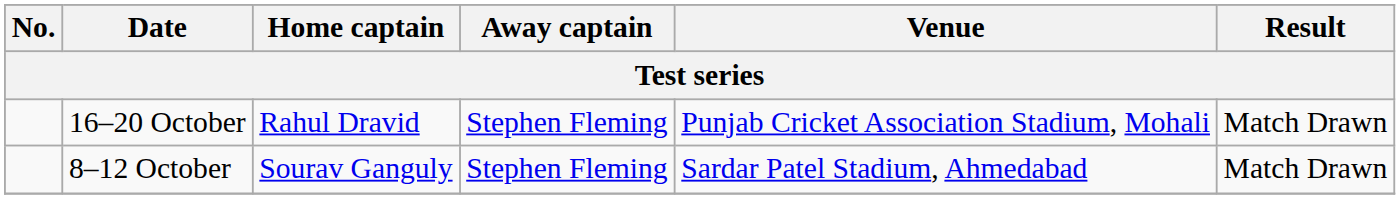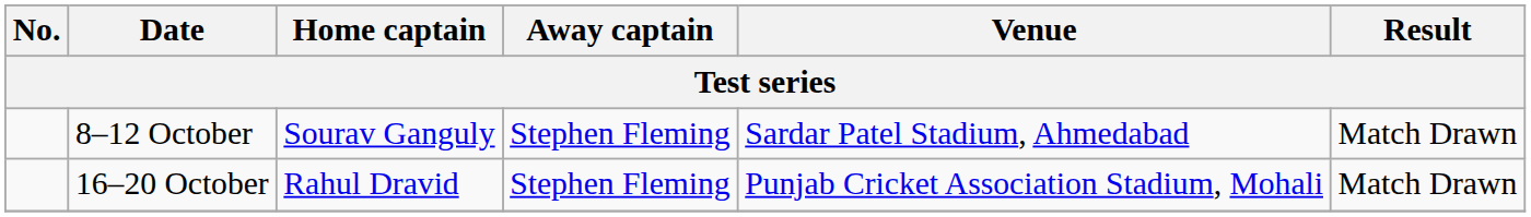rows swapped: 8–12 October <-> 16–20 October
